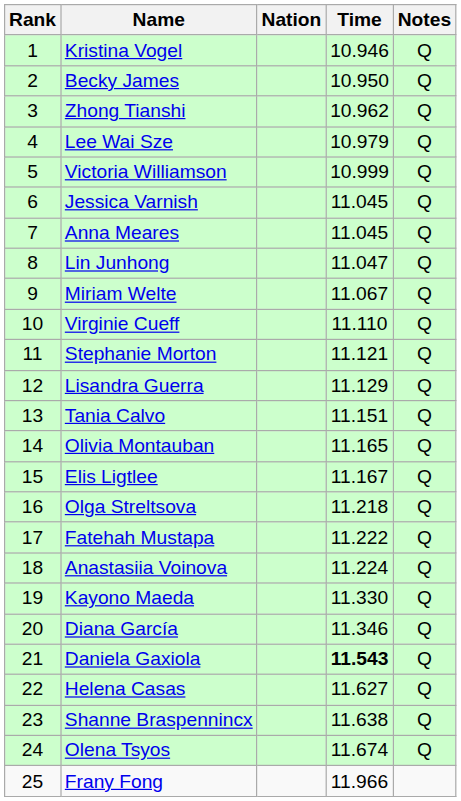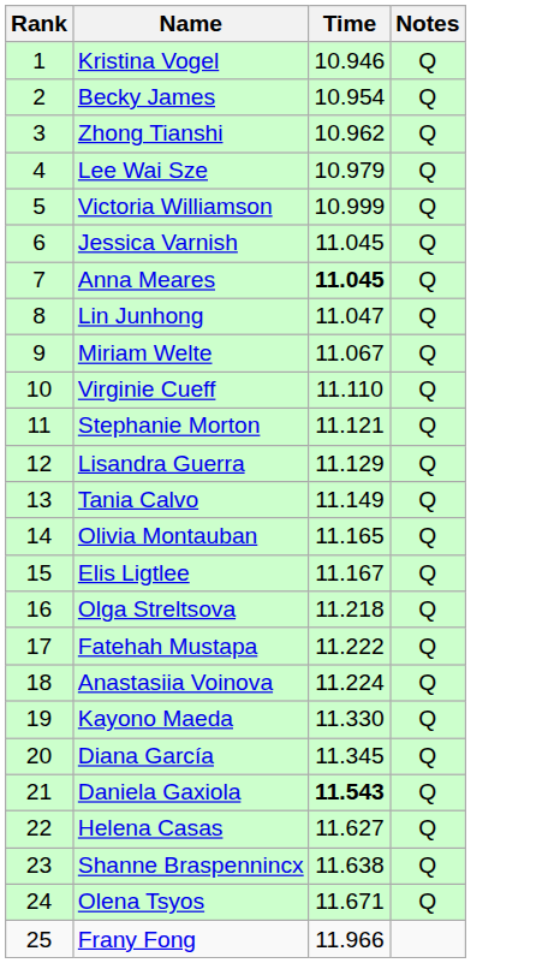- column: Nation
Becky James | Time: 10.950 -> 10.954
Anna Meares | Time: normal -> bold
Tania Calvo | Time: 11.151 -> 11.149
Diana García | Time: 11.346 -> 11.345
Olena Tsyos | Time: 11.674 -> 11.671
